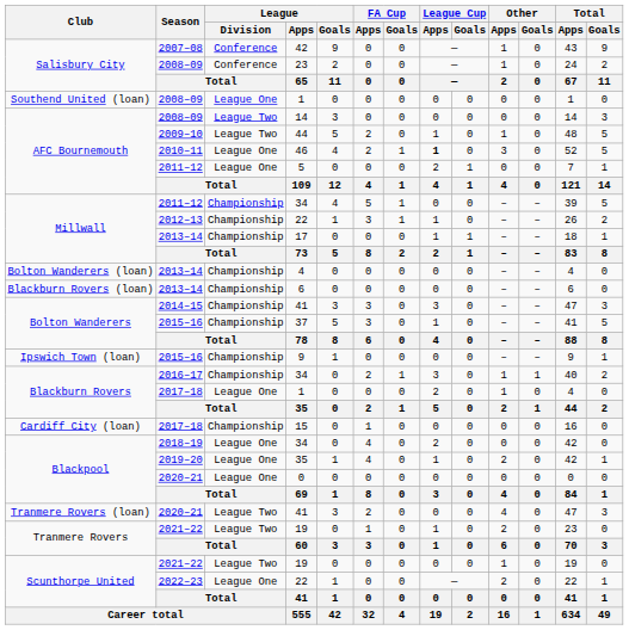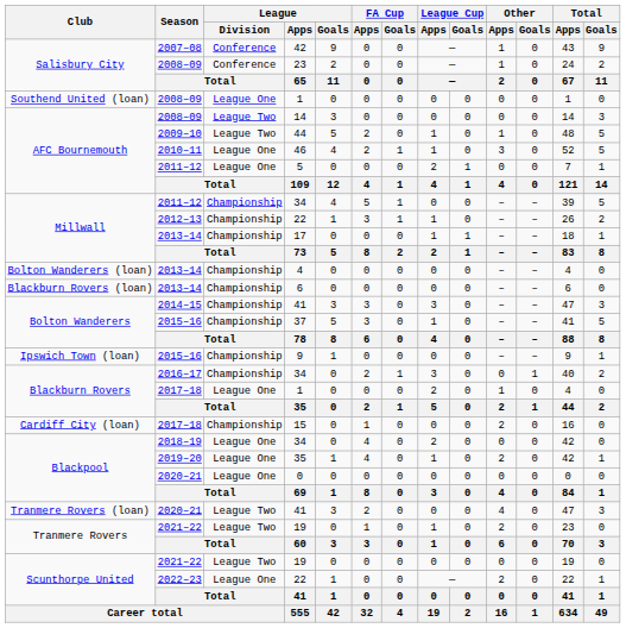46 | League Cup / Apps: bold -> normal
Blackburn Rovers / 34 | Other / Apps: 1 -> 0
15 | Other / Apps: 0 -> 2
Scunthorpe United / 19 | Other / Apps: 1 -> 0
